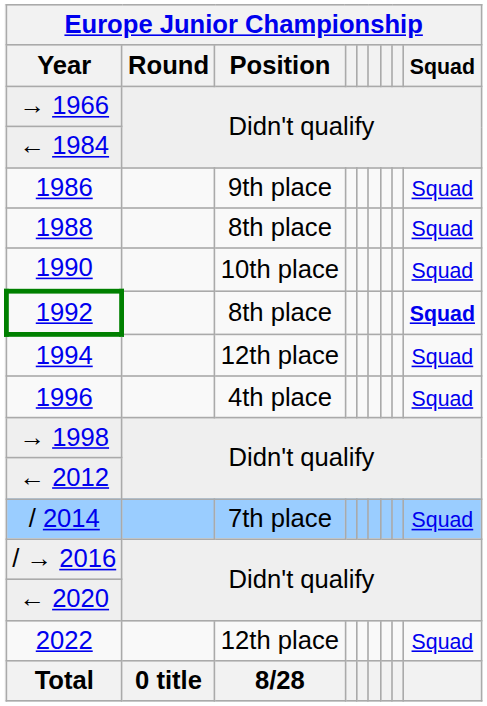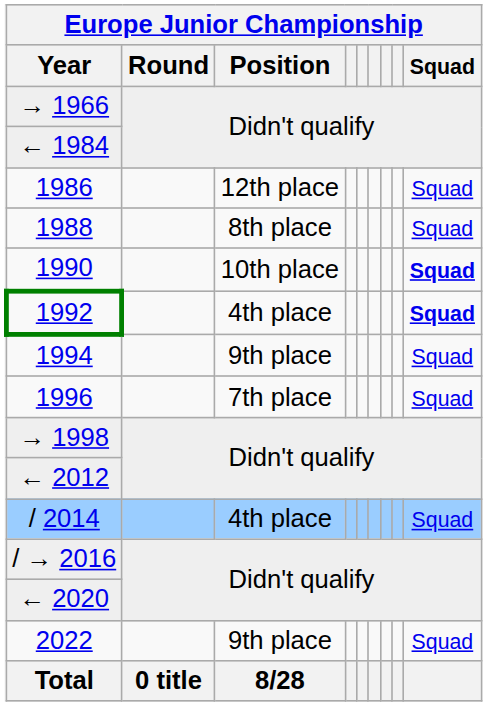1986 | Position: 9th place -> 12th place
1990 | Squad: normal -> bold
1992 | Position: 8th place -> 4th place
1994 | Position: 12th place -> 9th place
1996 | Position: 4th place -> 7th place
/ 2014 | Position: 7th place -> 4th place
2022 | Position: 12th place -> 9th place
